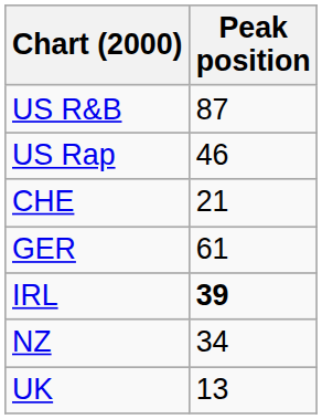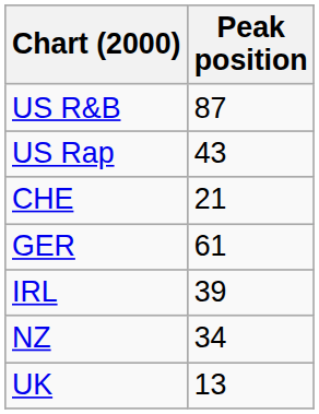US Rap | Peak position: 46 -> 43
IRL | Peak position: bold -> normal
